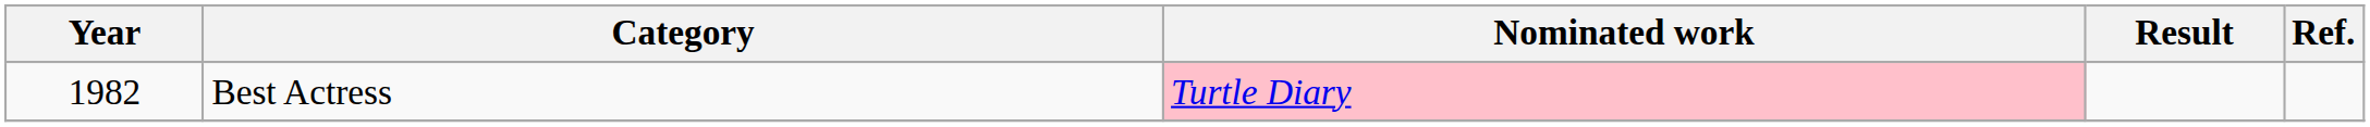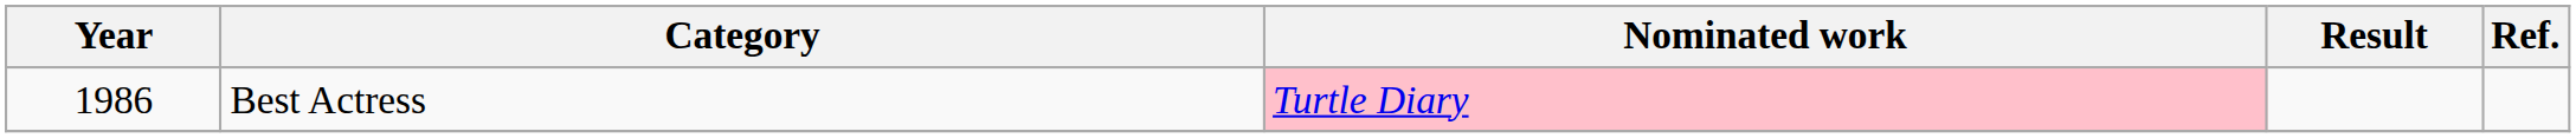Best Actress | Year: 1982 -> 1986
